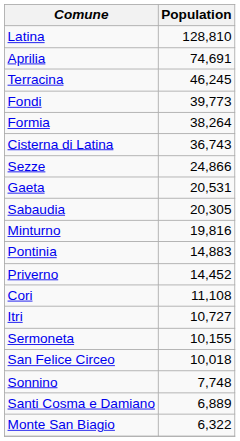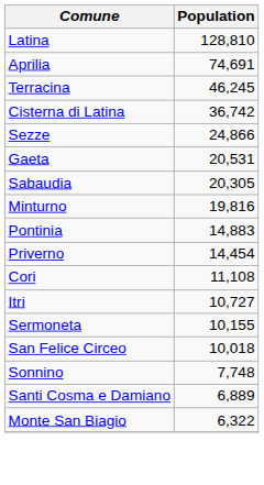- row: Fondi | 39,773
- row: Formia | 38,264
Cisterna di Latina | Population: 36,743 -> 36,742
Priverno | Population: 14,452 -> 14,454
